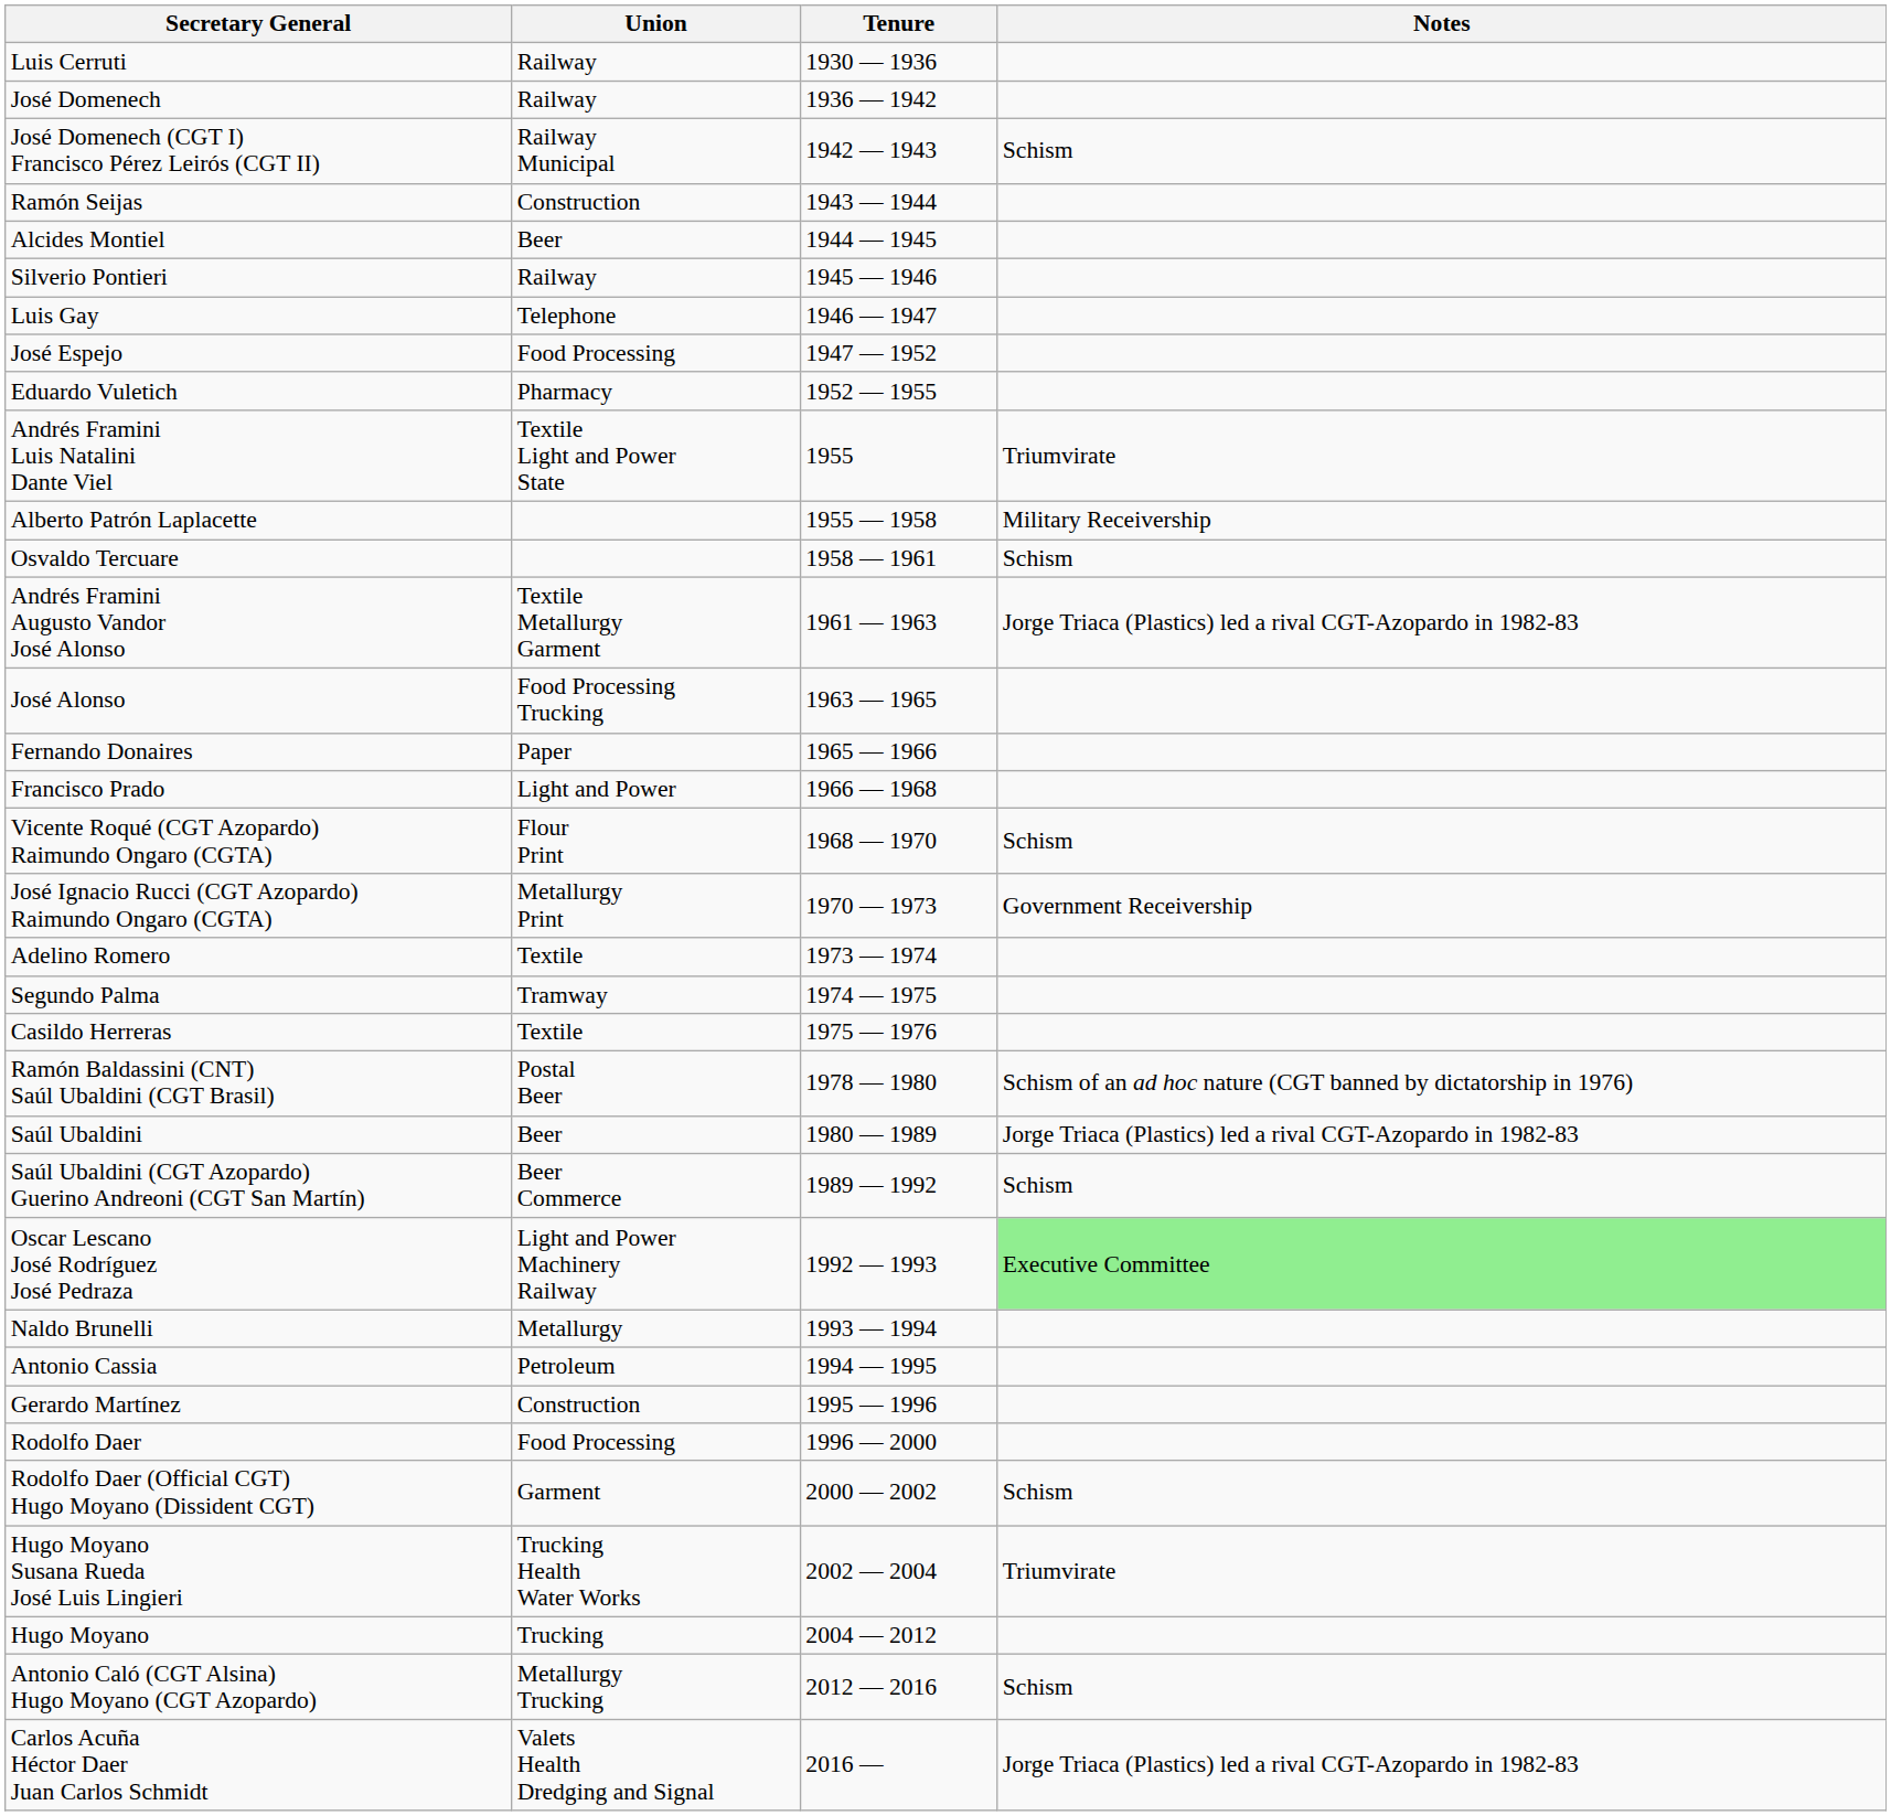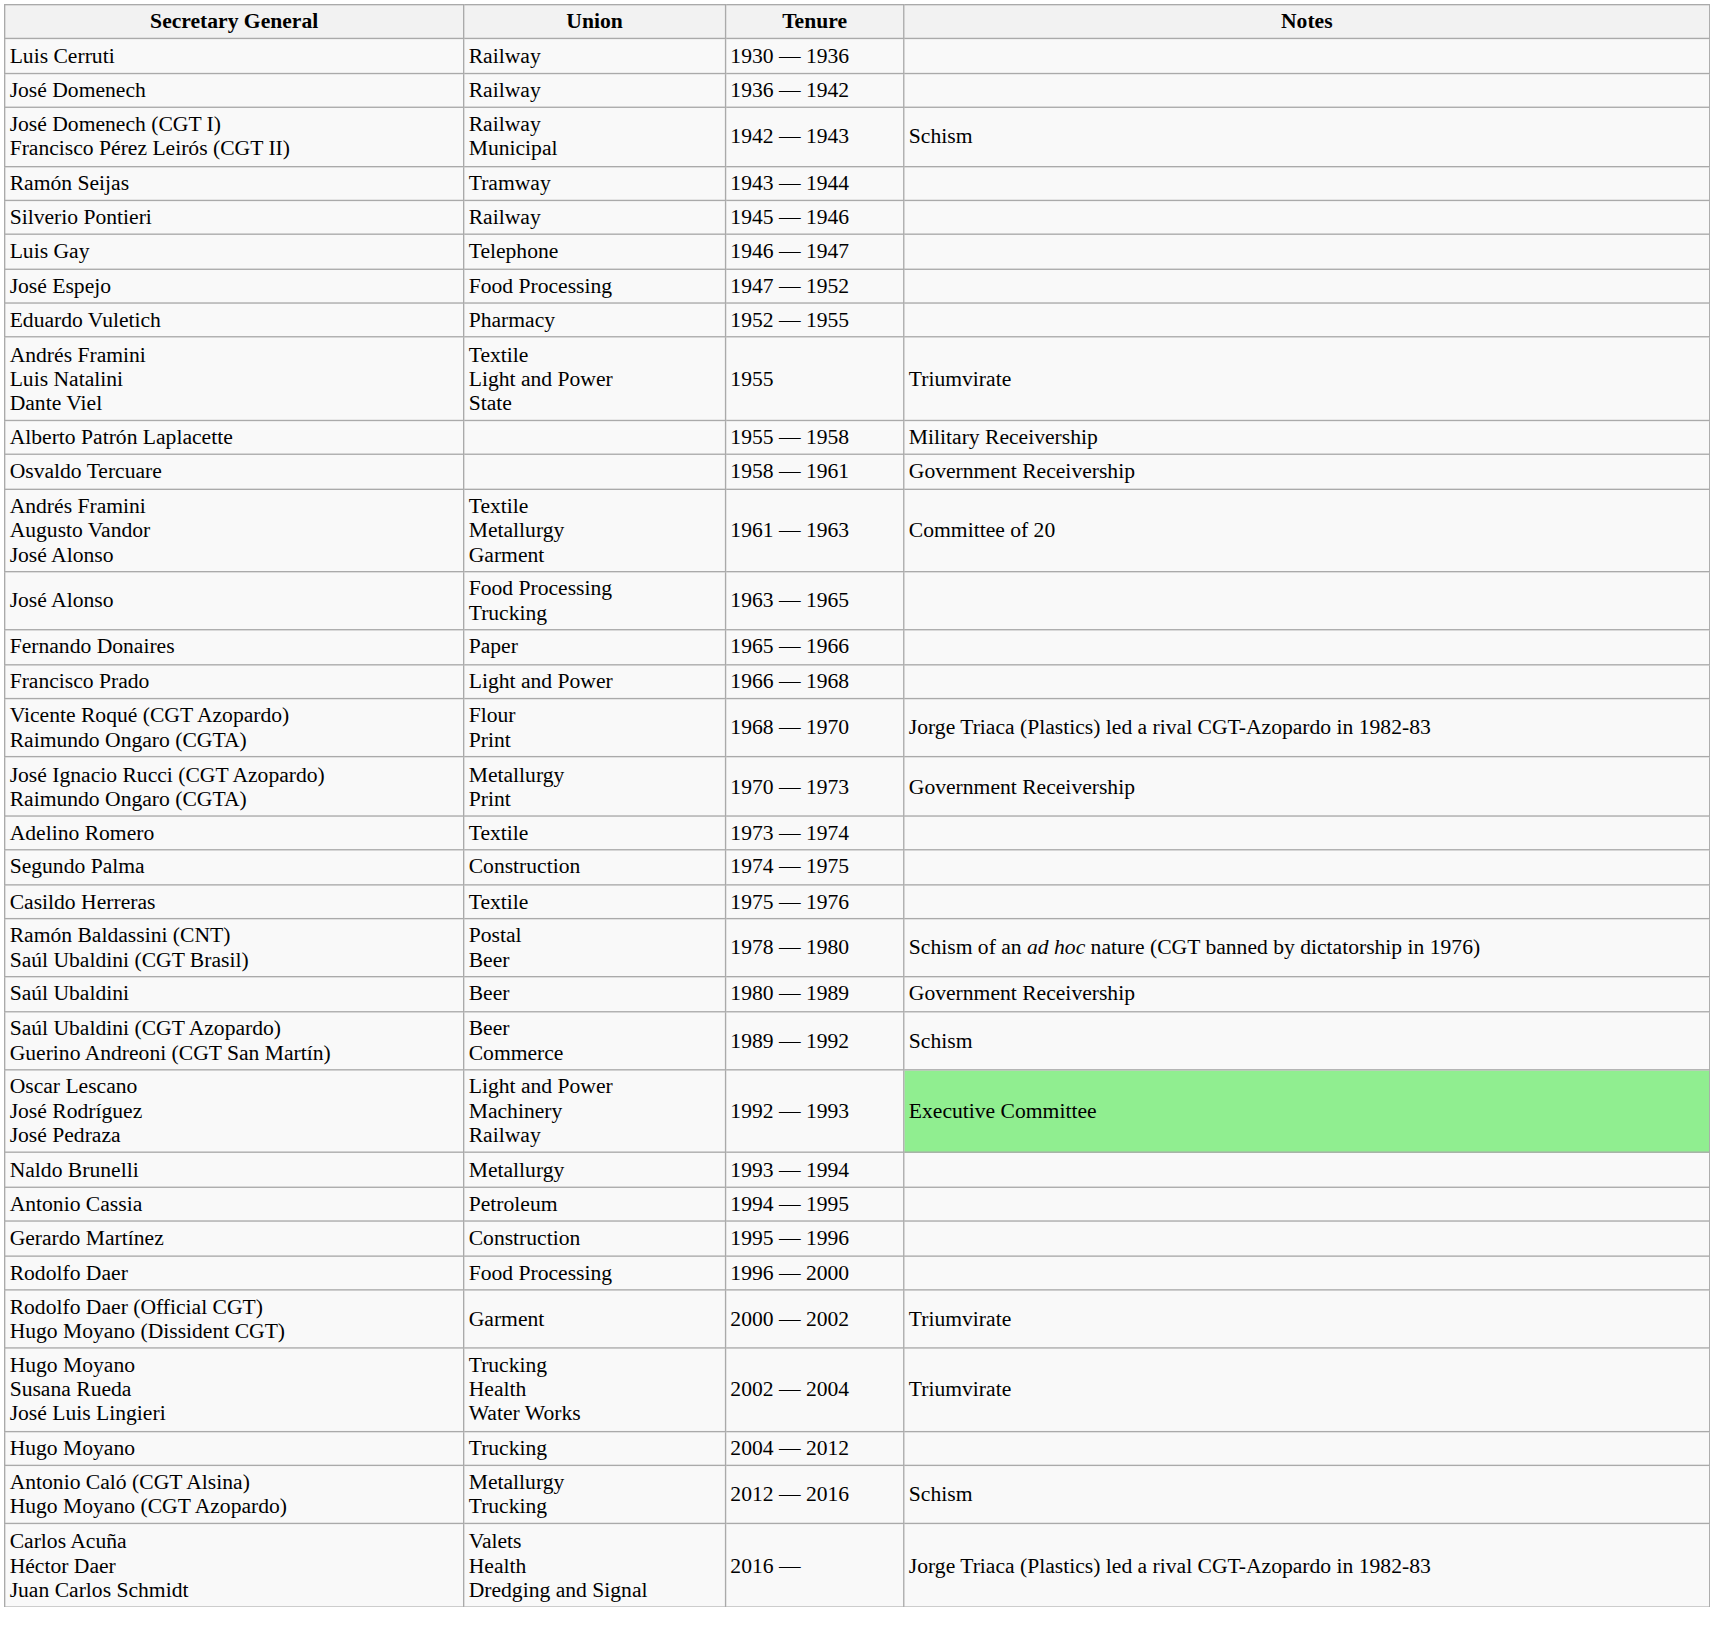Ramón Seijas | Union: Construction -> Tramway
- row: Alcides Montiel | Beer | 1944 — 1945
Osvaldo Tercuare | Notes: Schism -> Government Receivership
Andrés Framini Augusto Vandor José Alonso | Notes: Jorge Triaca (Plastics) led a rival CGT-Azopardo in 1982-83 -> Committee of 20
Vicente Roqué (CGT Azopardo) Raimundo Ongaro (CGTA) | Notes: Schism -> Jorge Triaca (Plastics) led a rival CGT-Azopardo in 1982-83
Segundo Palma | Union: Tramway -> Construction
Saúl Ubaldini | Notes: Jorge Triaca (Plastics) led a rival CGT-Azopardo in 1982-83 -> Government Receivership
Rodolfo Daer (Official CGT) Hugo Moyano (Dissident CGT) | Notes: Schism -> Triumvirate
